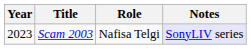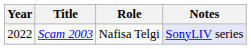Scam 2003 | Year: 2023 -> 2022
